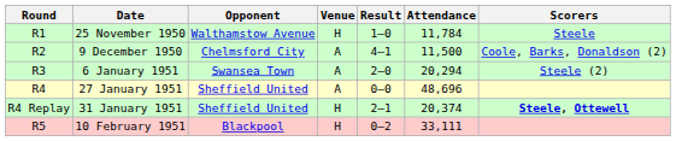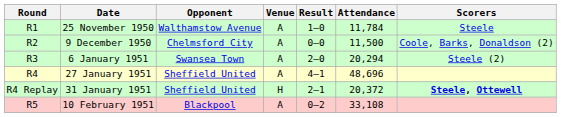25 November 1950 | Venue: H -> A
9 December 1950 | Result: 4–1 -> 0–0
27 January 1951 | Result: 0–0 -> 4–1
31 January 1951 | Attendance: 20,374 -> 20,372
10 February 1951 | Venue: H -> A
10 February 1951 | Attendance: 33,111 -> 33,108
